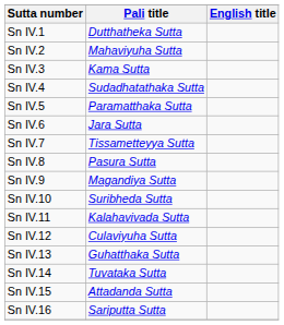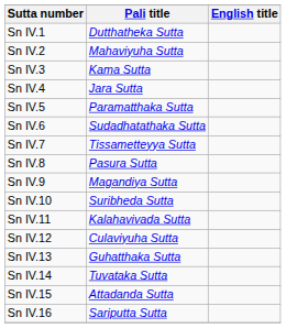Sn IV.4 | Pali title: Sudadhatathaka Sutta -> Jara Sutta
Sn IV.6 | Pali title: Jara Sutta -> Sudadhatathaka Sutta
